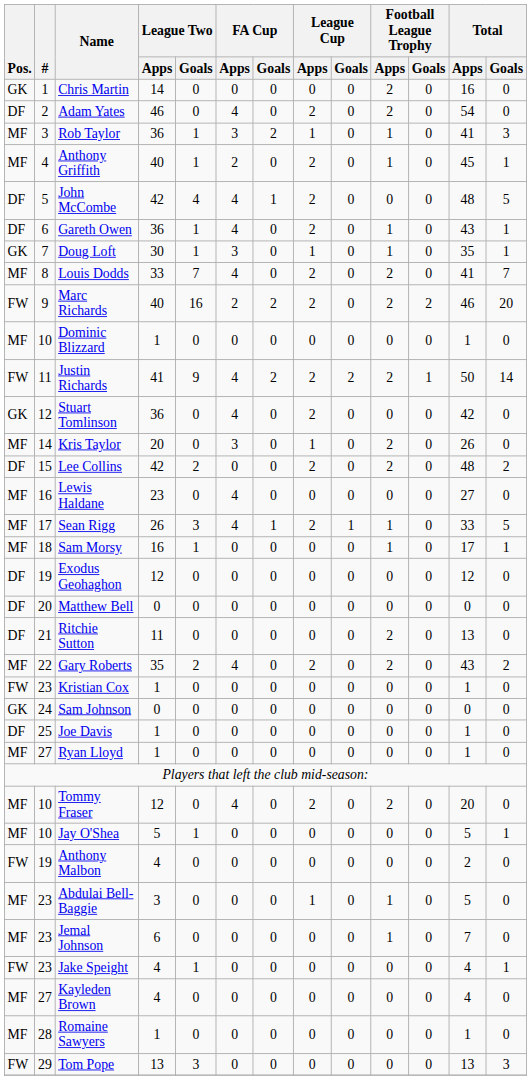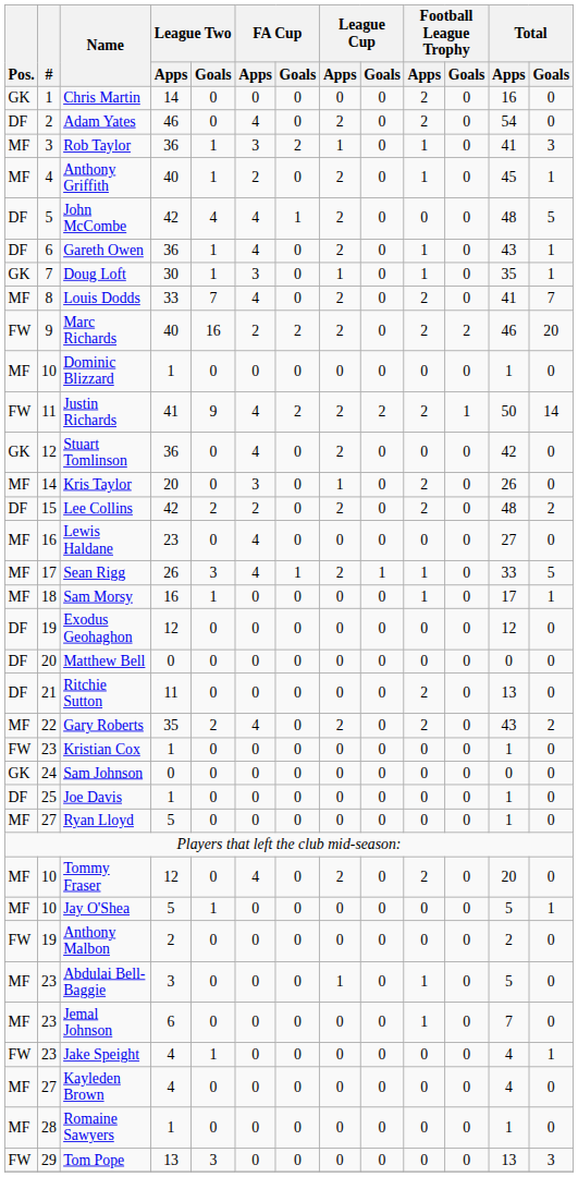Lee Collins | FA Cup / Apps: 0 -> 2
Ryan Lloyd | League Two / Apps: 1 -> 5
Anthony Malbon | League Two / Apps: 4 -> 2
